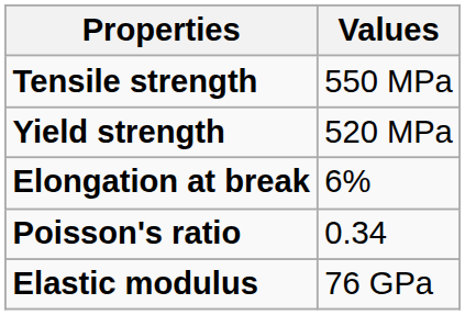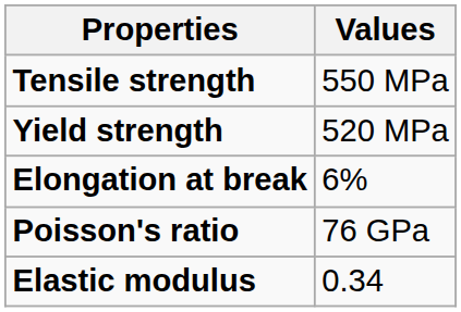Poisson's ratio | Values: 0.34 -> 76 GPa
Elastic modulus | Values: 76 GPa -> 0.34
